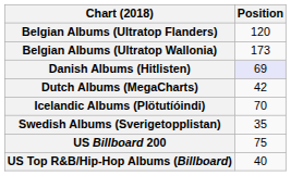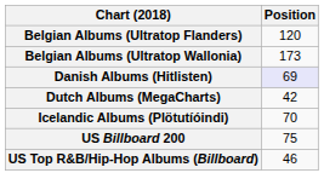- row: Swedish Albums (Sverigetopplistan) | 35
US Top R&B/Hip-Hop Albums (Billboard) | Position: 40 -> 46
